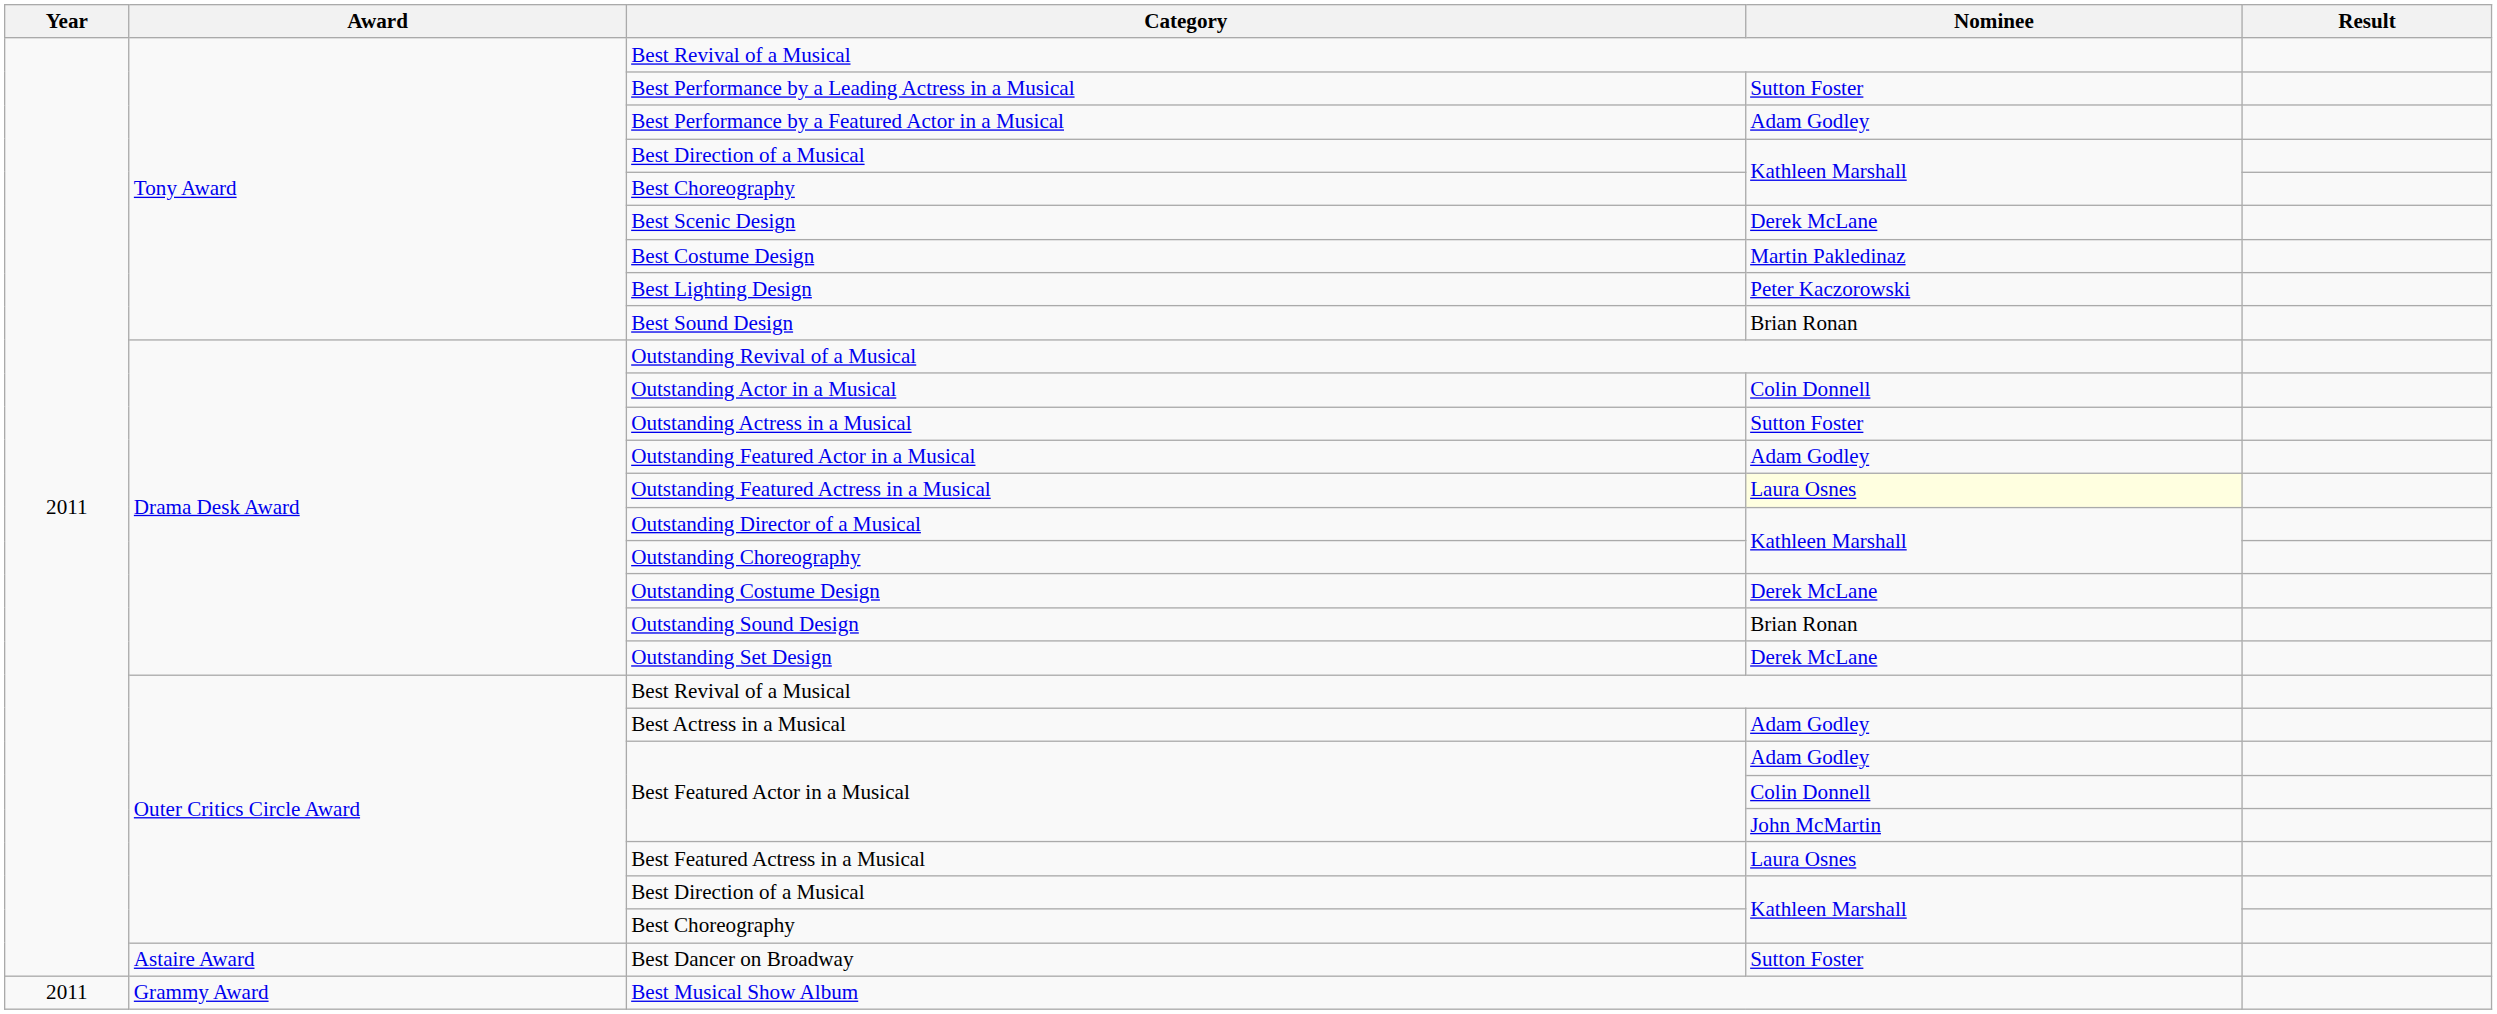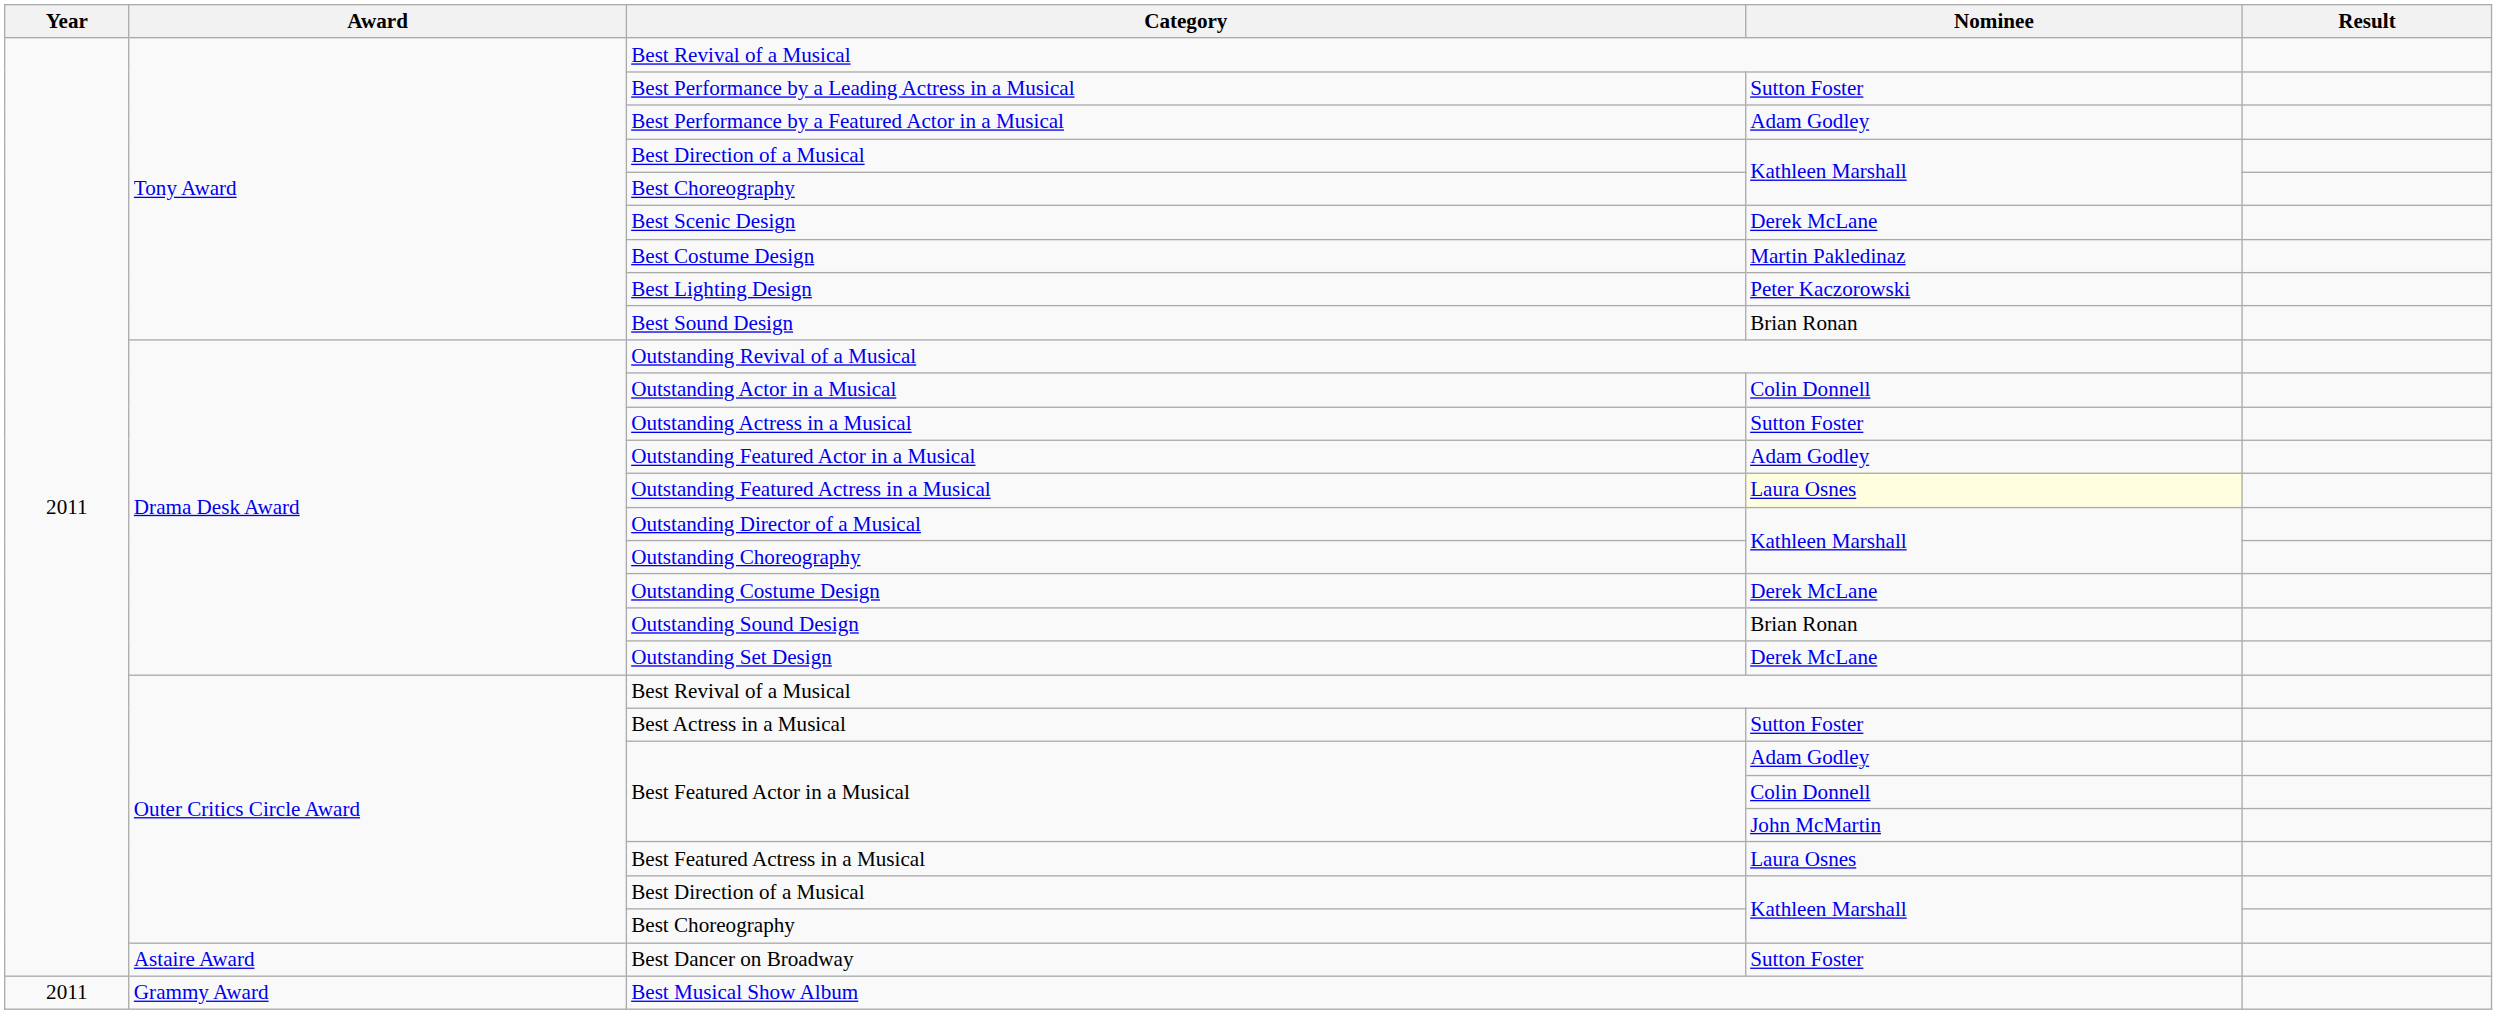Best Actress in a Musical | Nominee: Adam Godley -> Sutton Foster
